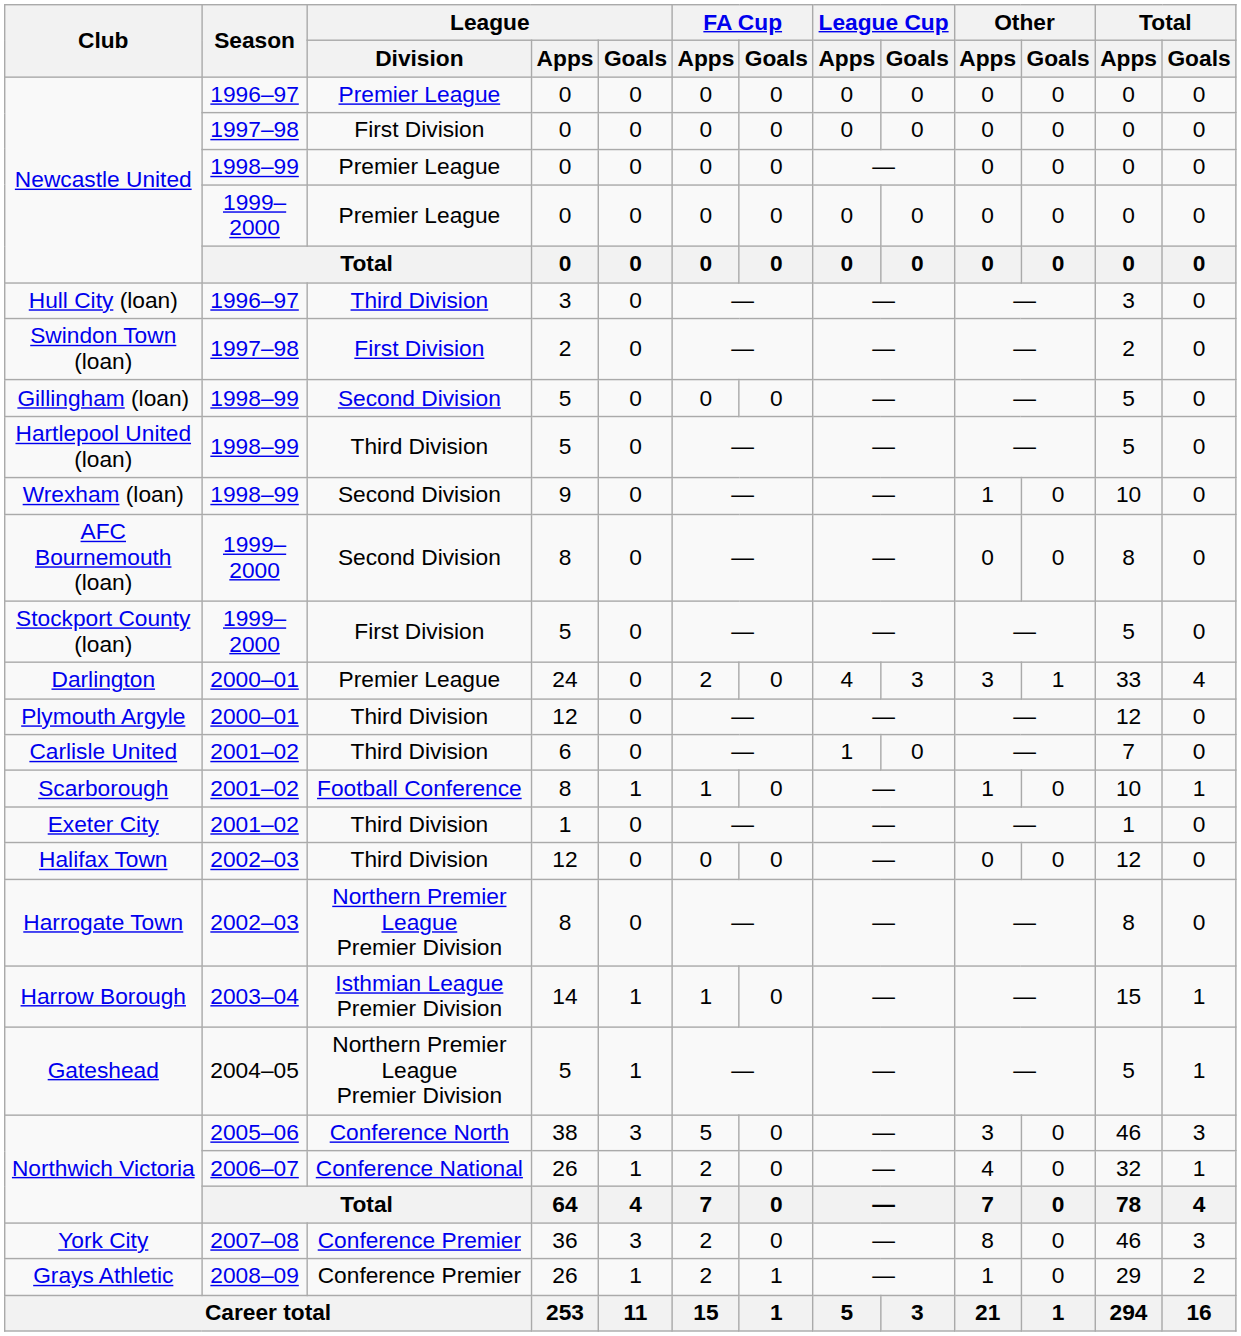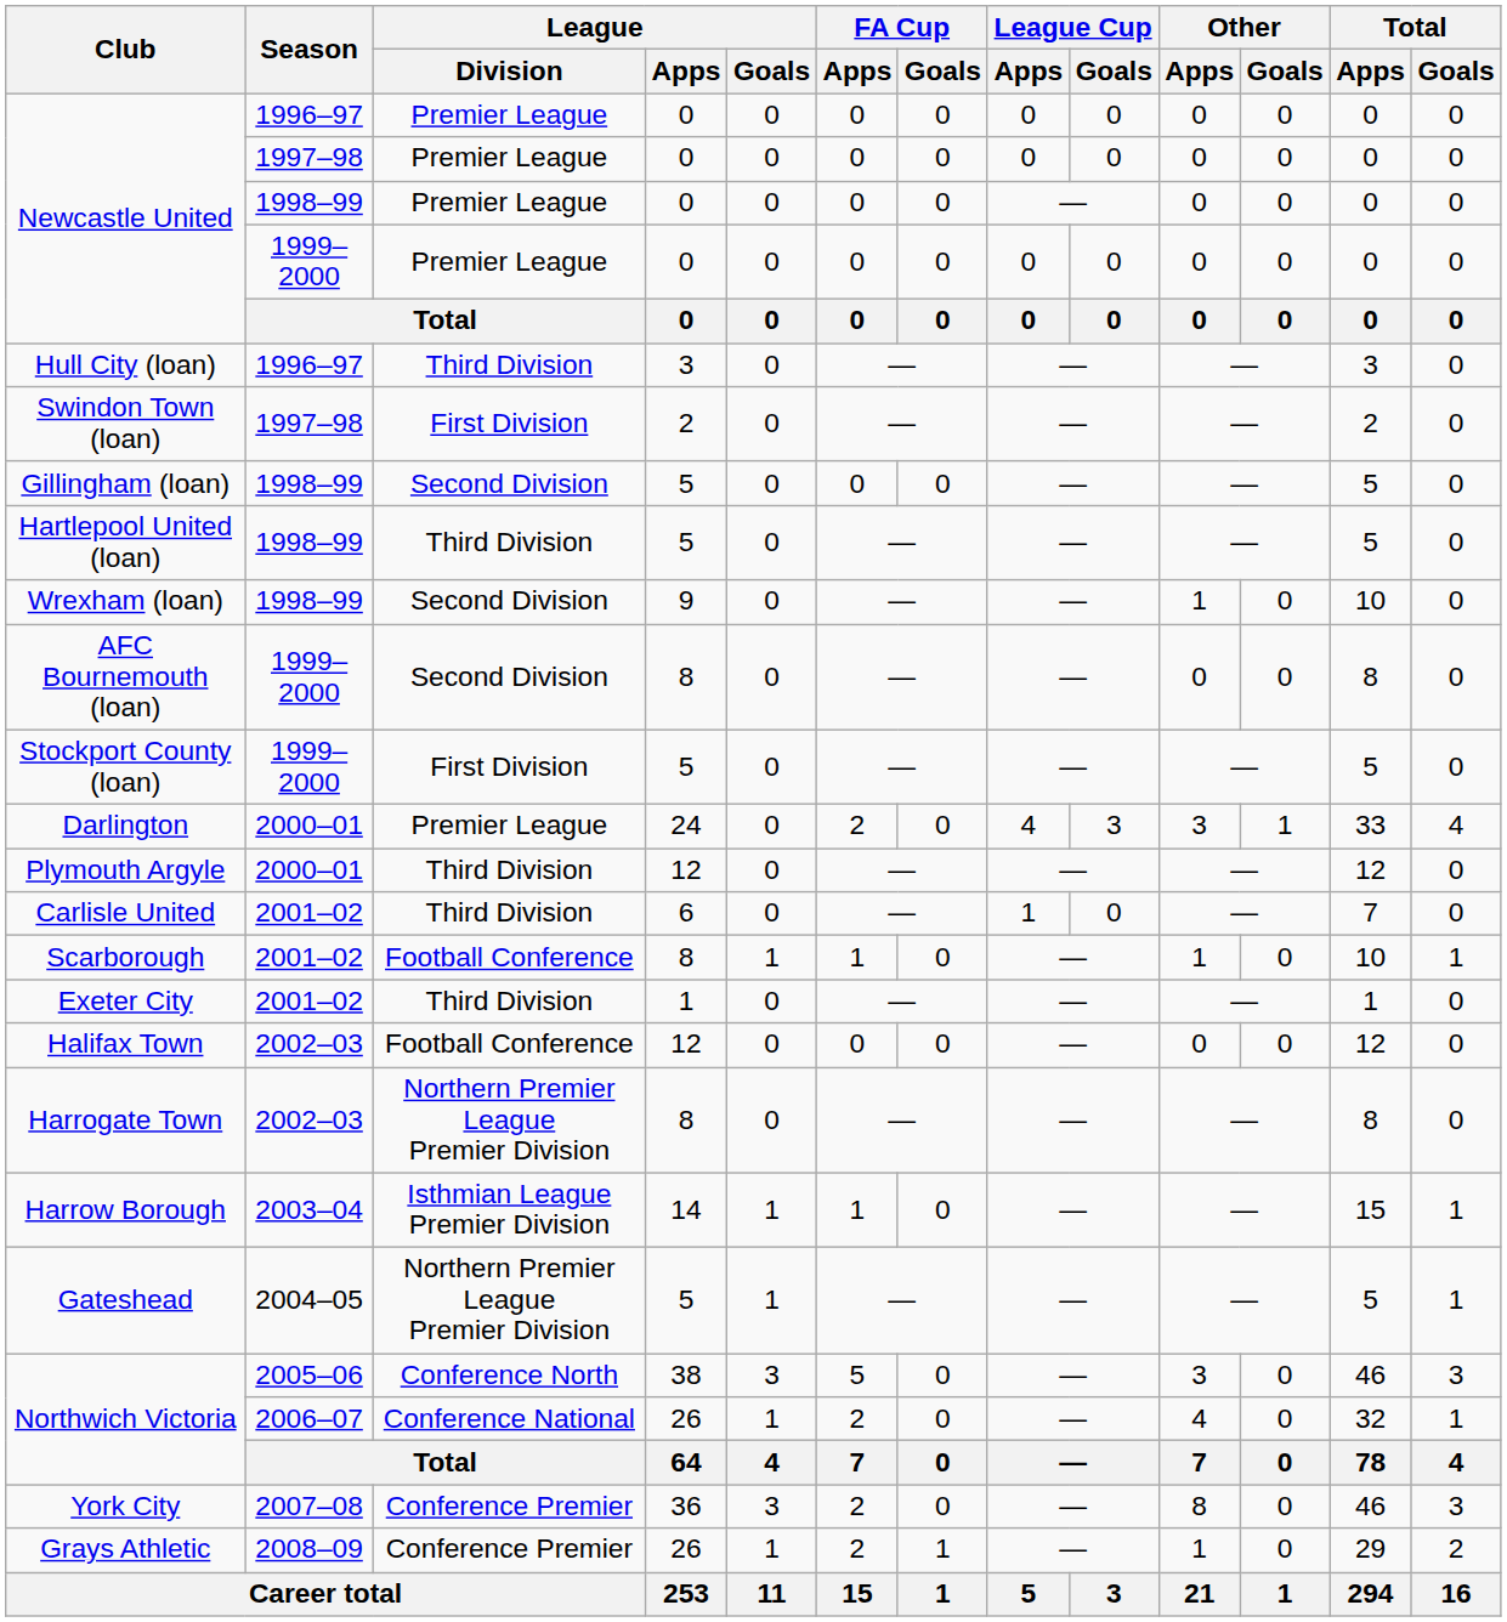Newcastle United / 1997–98 | League / Division: First Division -> Premier League
Halifax Town | League / Division: Third Division -> Football Conference
